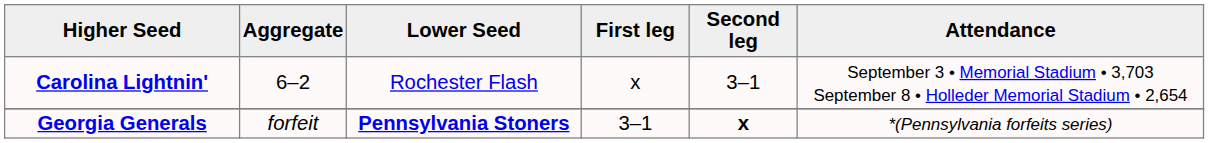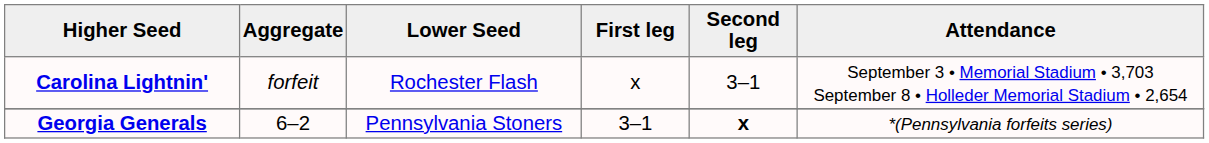Carolina Lightnin' | Aggregate: 6–2 -> forfeit
Georgia Generals | Aggregate: forfeit -> 6–2
Georgia Generals | Lower Seed: bold -> normal
